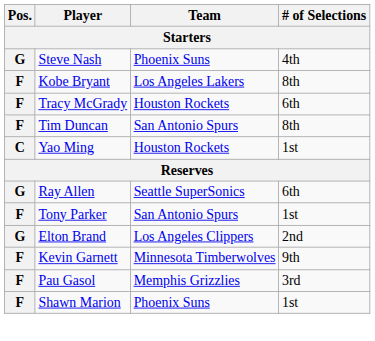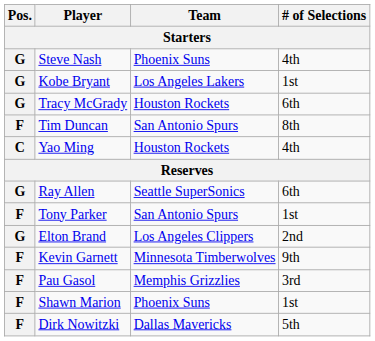Kobe Bryant | Pos.: F -> G
Kobe Bryant | # of Selections: 8th -> 1st
Tracy McGrady | Pos.: F -> G
Yao Ming | # of Selections: 1st -> 4th
+ row: F | Dirk Nowitzki | Dallas Mavericks | 5th
